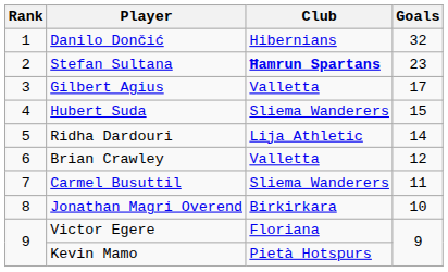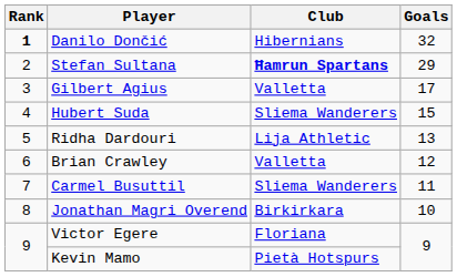Danilo Dončić | Rank: normal -> bold
Stefan Sultana | Goals: 23 -> 29
Ridha Dardouri | Goals: 14 -> 13
